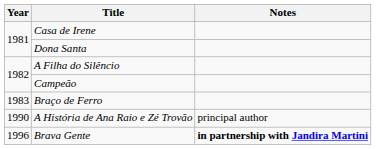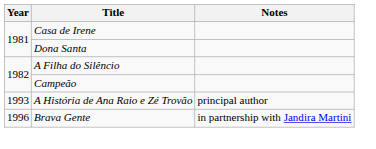- row: 1983 | Braço de Ferro
A História de Ana Raio e Zé Trovão | Year: 1990 -> 1993
Brava Gente | Notes: bold -> normal
